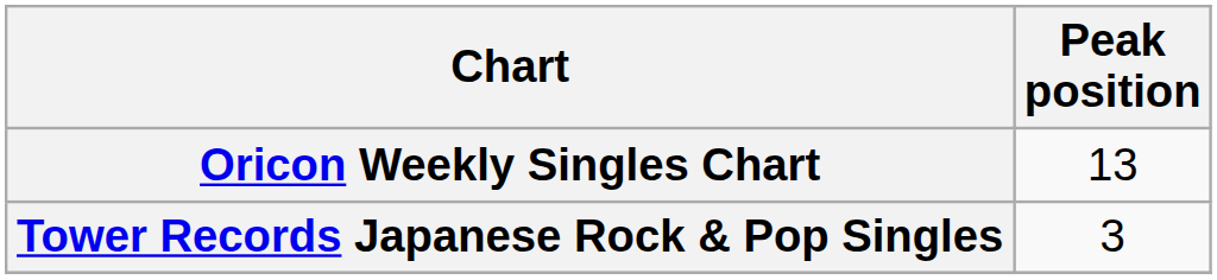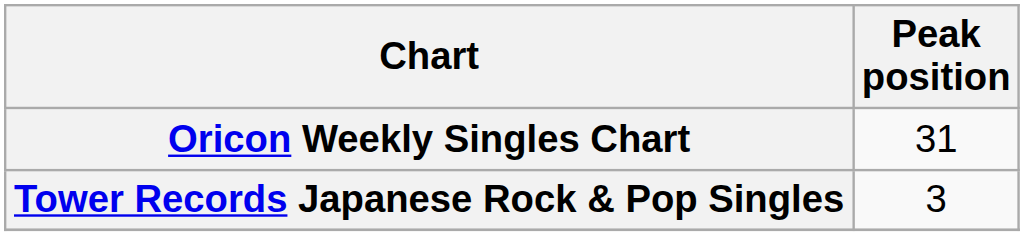Oricon Weekly Singles Chart | Peak position: 13 -> 31
